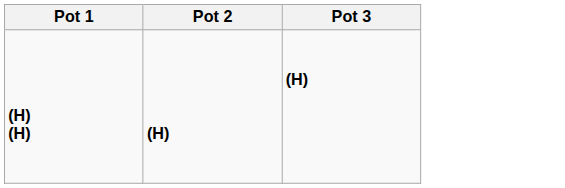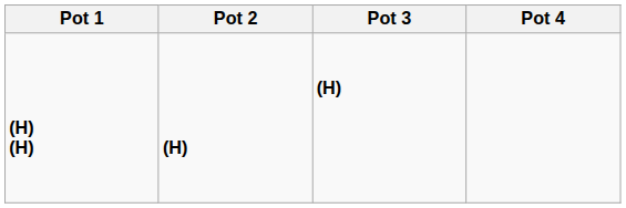+ column: Pot 4
